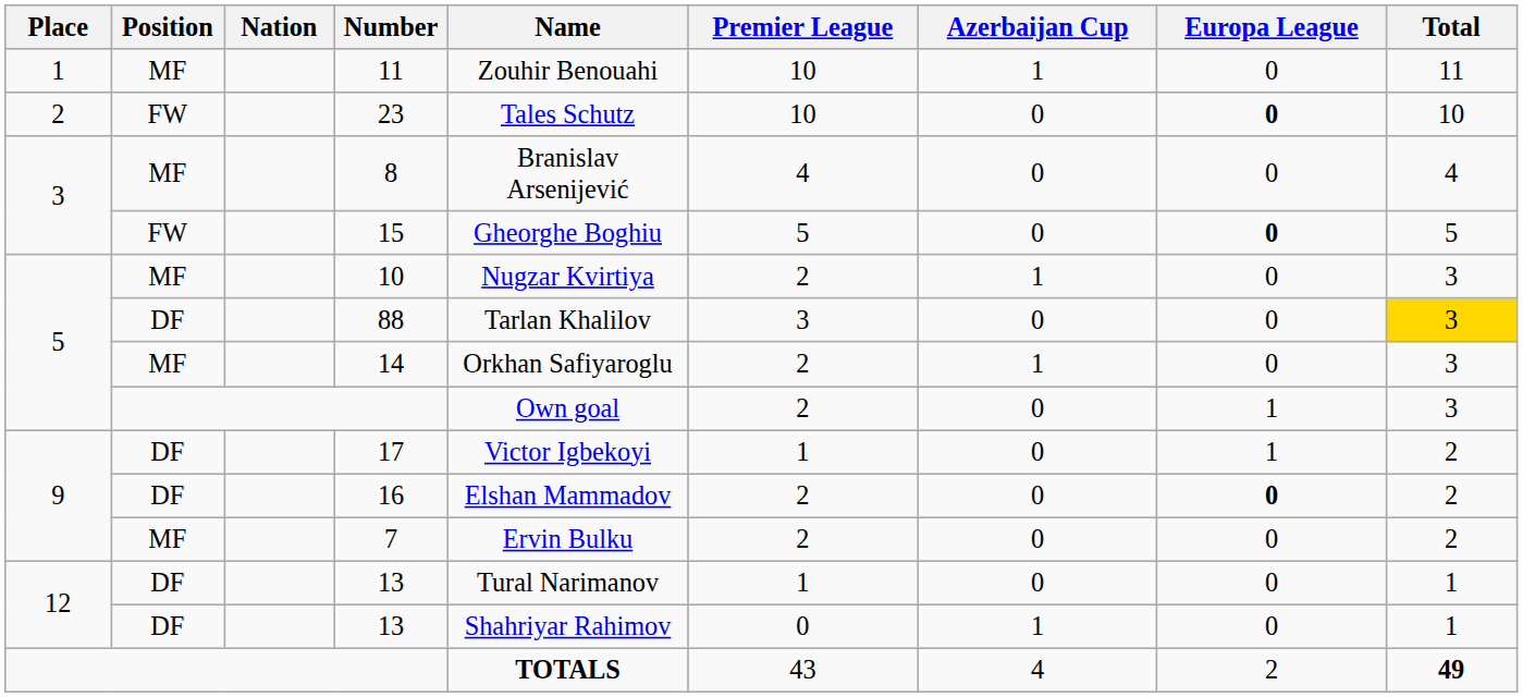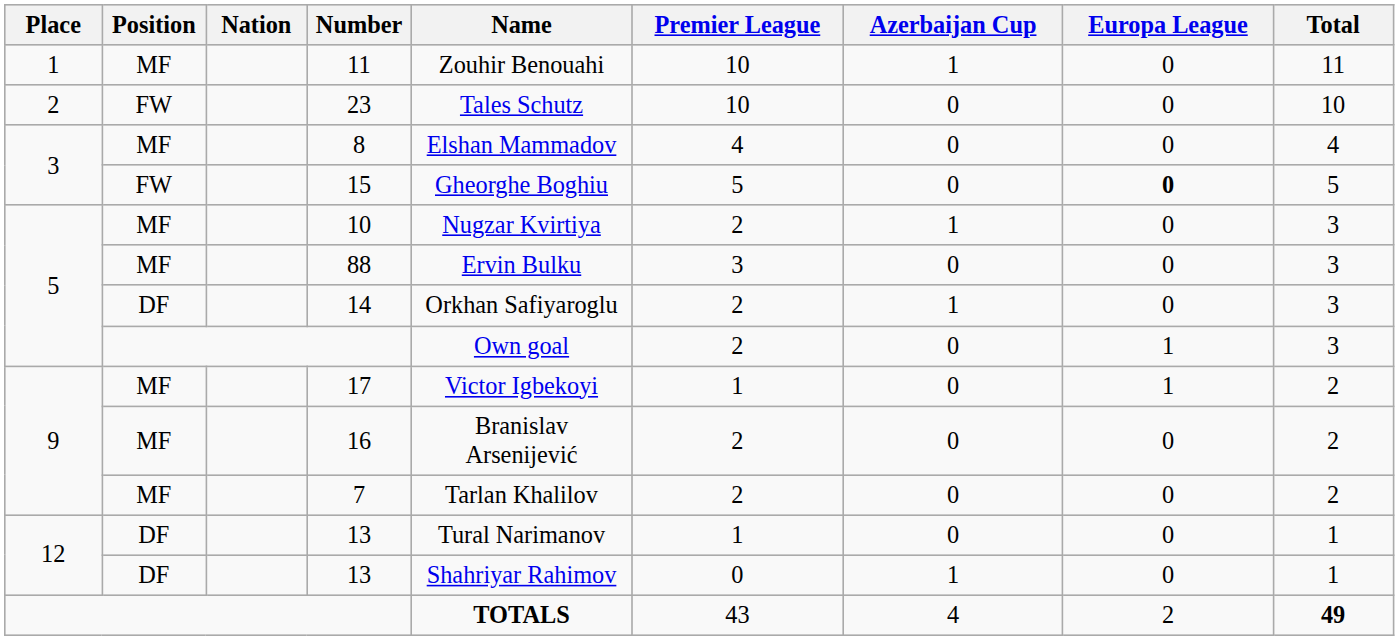23 | Europa League: bold -> normal
8 | Name: Branislav Arsenijević -> Elshan Mammadov
88 | Position: DF -> MF
88 | Name: Tarlan Khalilov -> Ervin Bulku
88 | Total: gold background -> no background
14 | Position: MF -> DF
17 | Position: DF -> MF
16 | Position: DF -> MF
16 | Name: Elshan Mammadov -> Branislav Arsenijević
16 | Europa League: bold -> normal
7 | Name: Ervin Bulku -> Tarlan Khalilov
